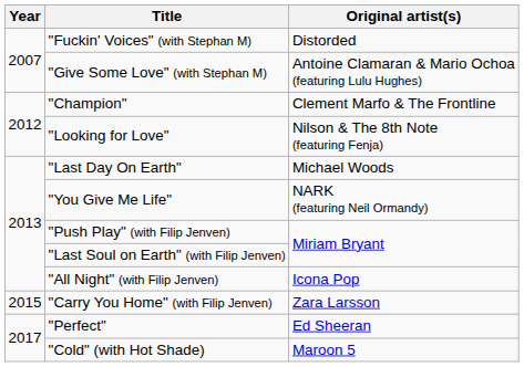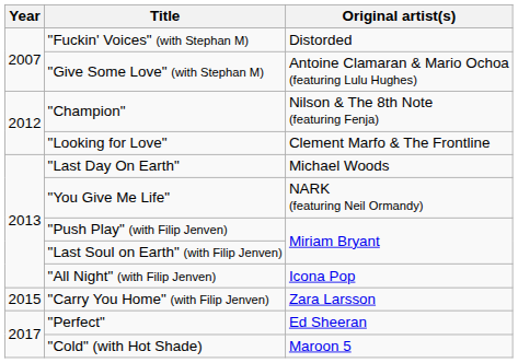"Champion" | Original artist(s): Clement Marfo & The Frontline -> Nilson & The 8th Note (featuring Fenja)
"Looking for Love" | Original artist(s): Nilson & The 8th Note (featuring Fenja) -> Clement Marfo & The Frontline
